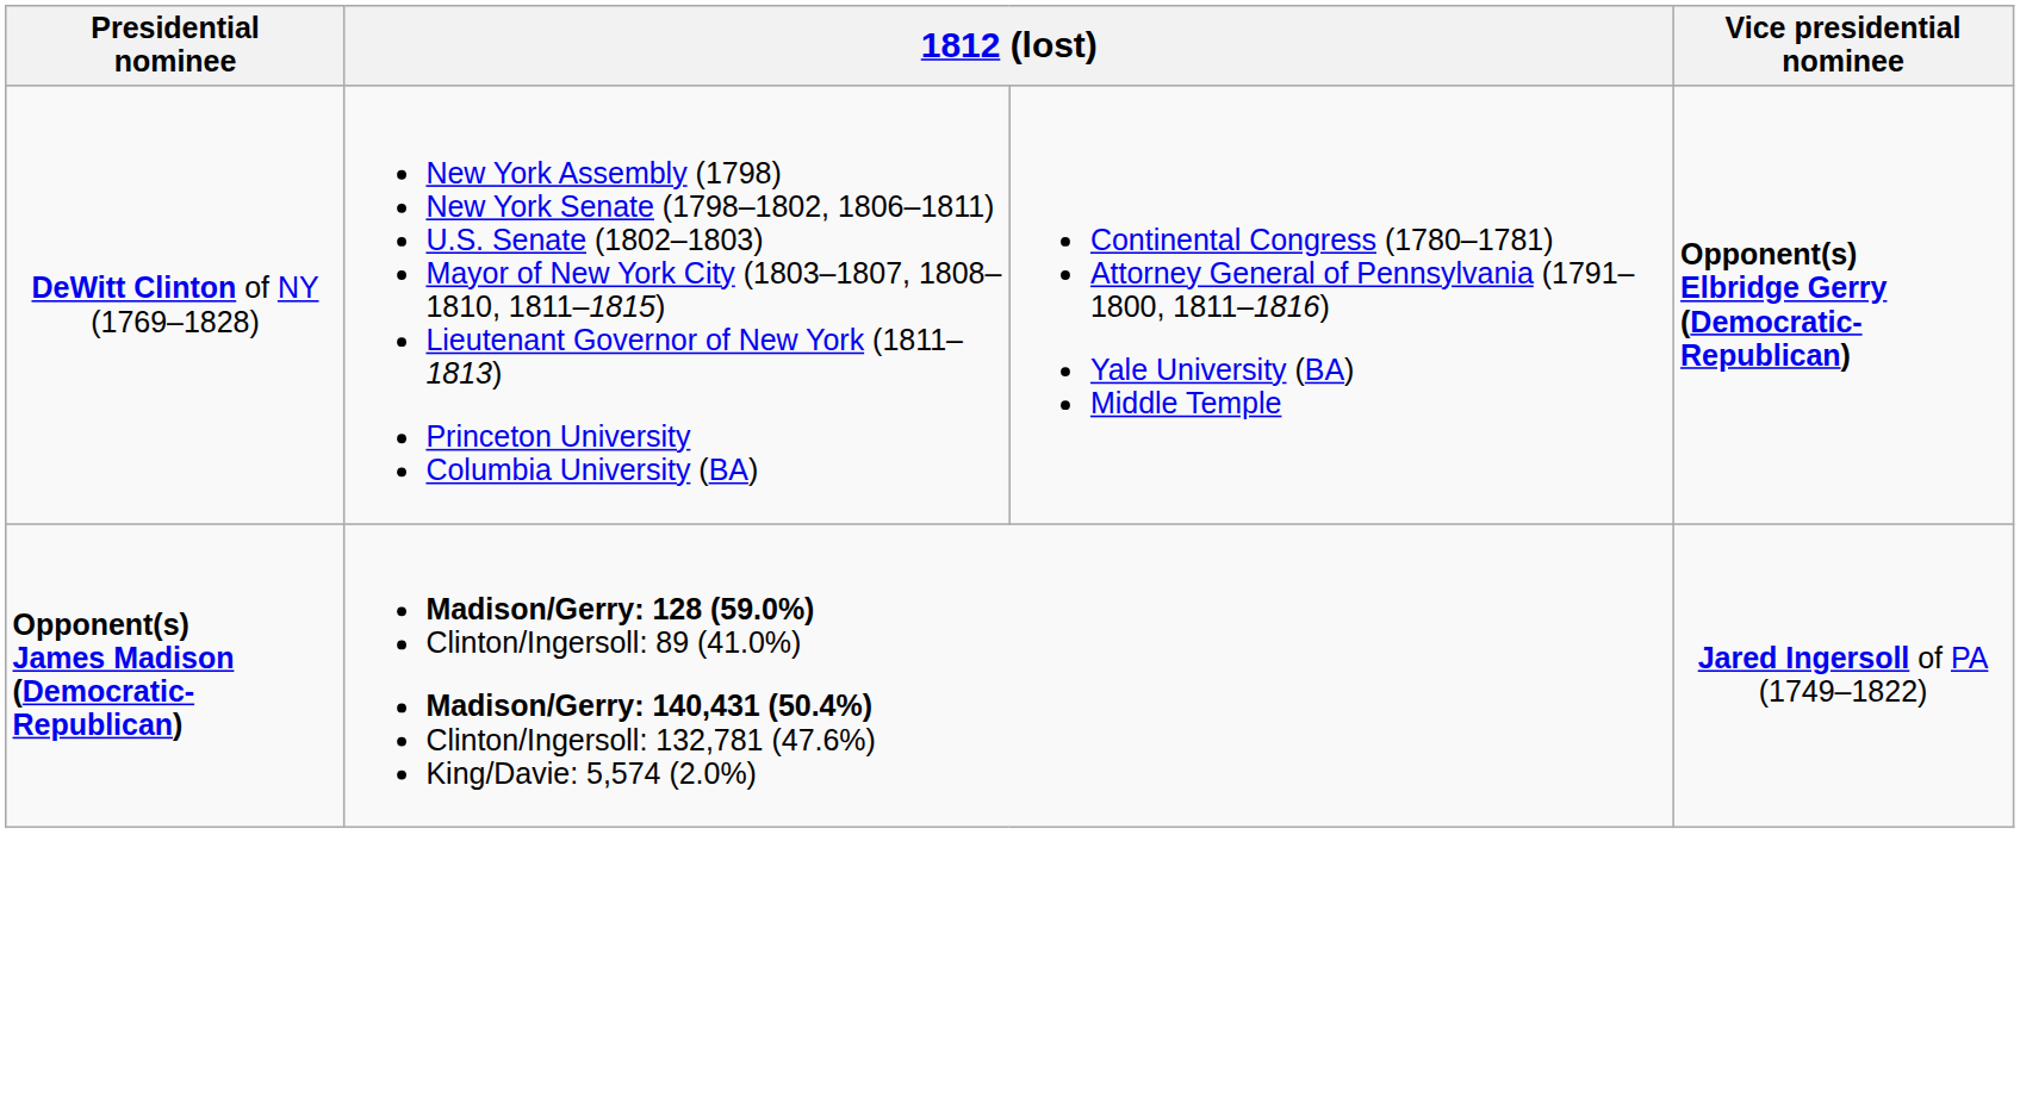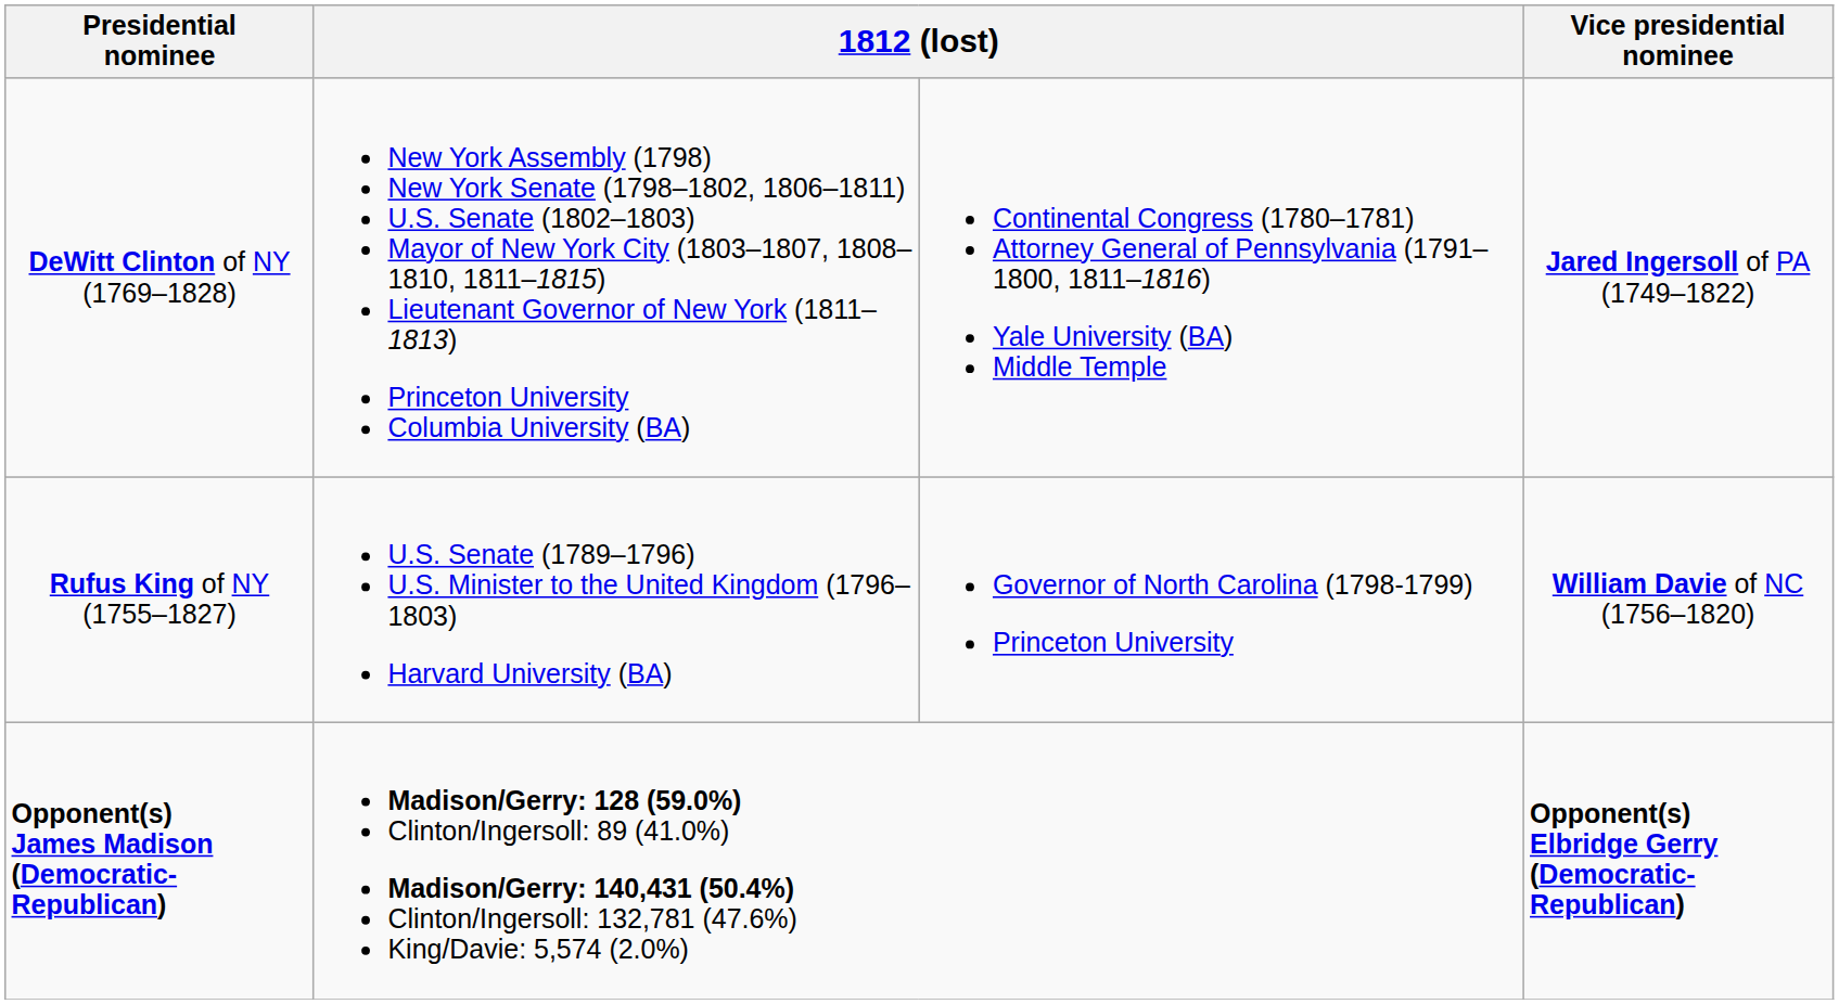DeWitt Clinton of NY (1769–1828) | Vice presidential nominee: Opponent(s) Elbridge Gerry (Democratic-Republican) -> Jared Ingersoll of PA (1749–1822)
+ row: Rufus King of NY (1755–1827) | U.S. Senate (1789–1796) U.S. Minister to the United Kingdom (1796–1803) Harvard University (BA) | Governor of North Carolina (1798-1799) Princeton University | William Davie of NC (1756–1820)
Opponent(s) James Madison (Democratic-Republican) | Vice presidential nominee: Jared Ingersoll of PA (1749–1822) -> Opponent(s) Elbridge Gerry (Democratic-Republican)
